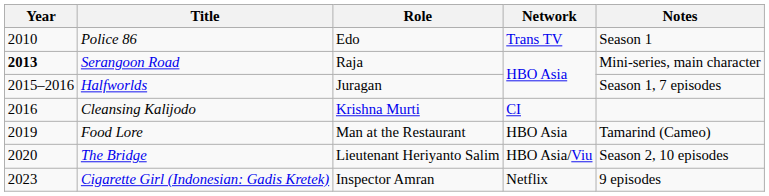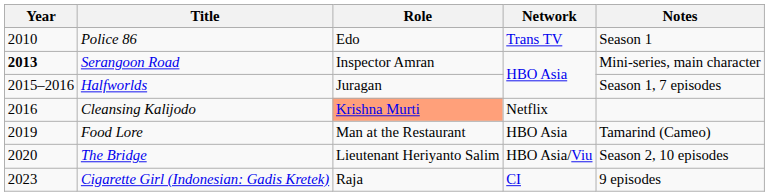Serangoon Road | Role: Raja -> Inspector Amran
Cleansing Kalijodo | Role: no background -> lightsalmon background
Cleansing Kalijodo | Network: CI -> Netflix
Cigarette Girl (Indonesian: Gadis Kretek) | Role: Inspector Amran -> Raja
Cigarette Girl (Indonesian: Gadis Kretek) | Network: Netflix -> CI
